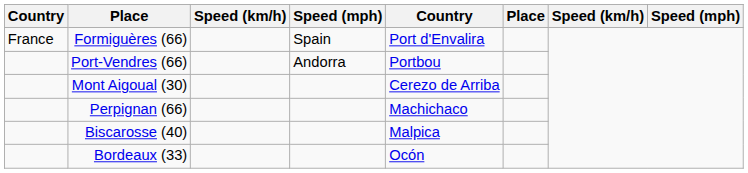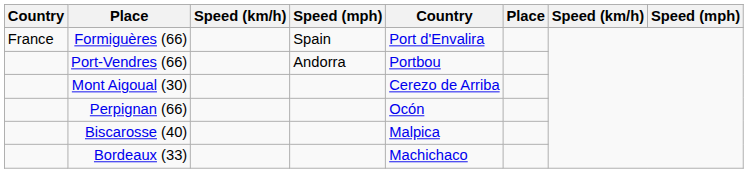Perpignan (66) | column 5: Machichaco -> Ocón
Bordeaux (33) | column 5: Ocón -> Machichaco
